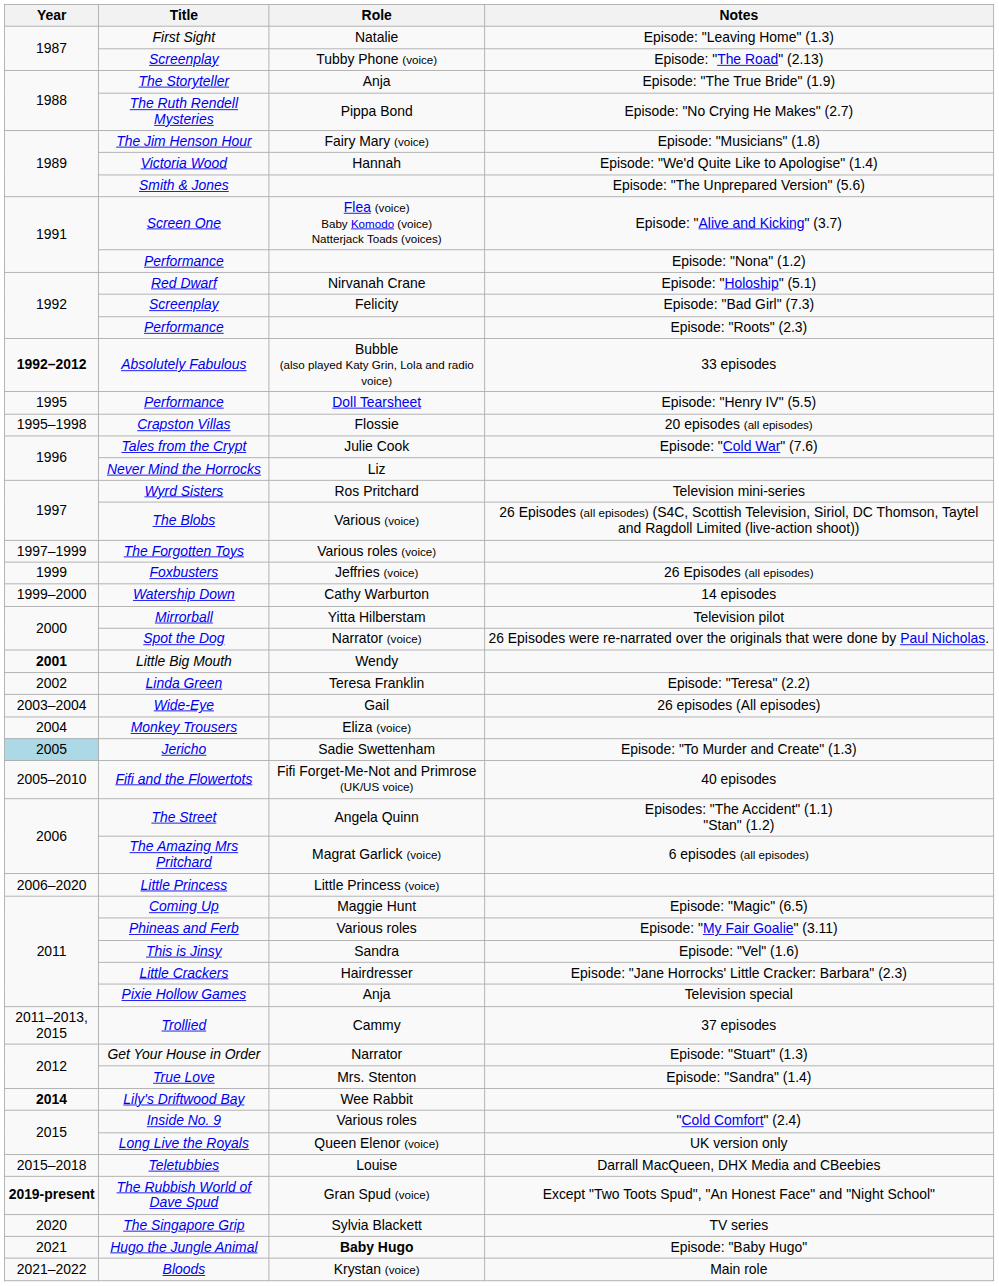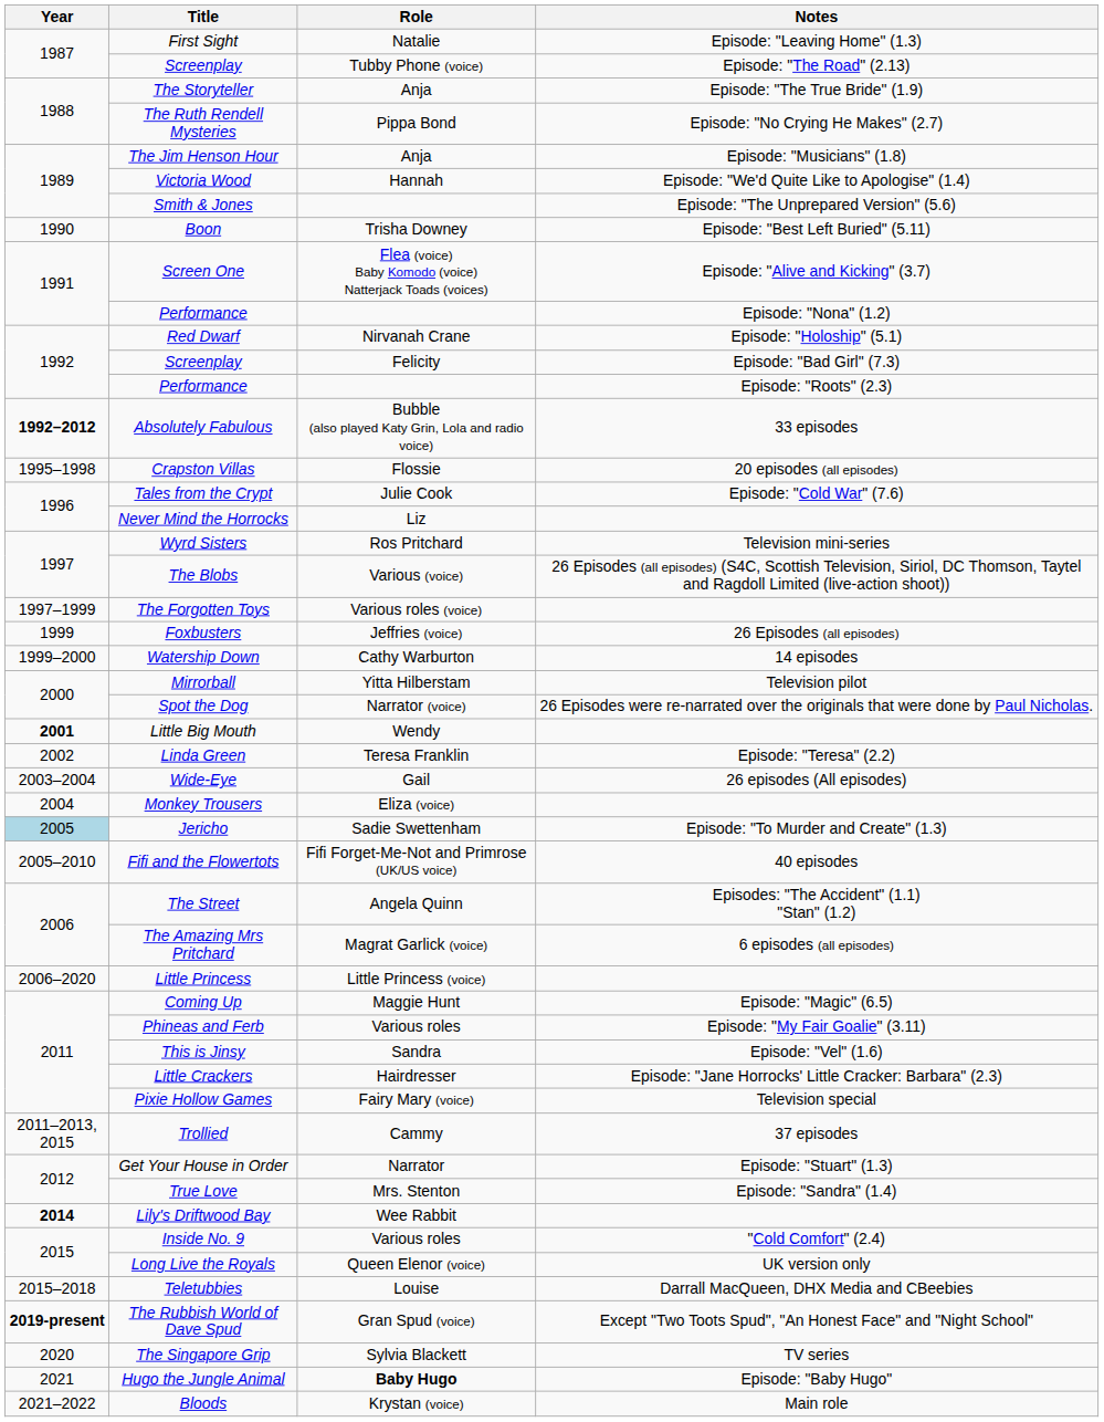The Jim Henson Hour | Role: Fairy Mary (voice) -> Anja
+ row: 1990 | Boon | Trisha Downey | Episode: "Best Left Buried" (5.11)
- row: 1995 | Performance | Doll Tearsheet | Episode: "Henry IV" (5.5)
Pixie Hollow Games | Role: Anja -> Fairy Mary (voice)
